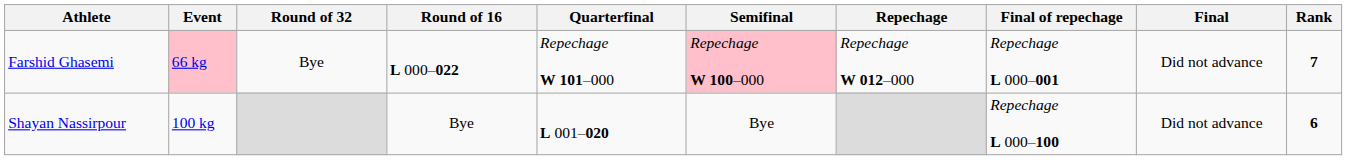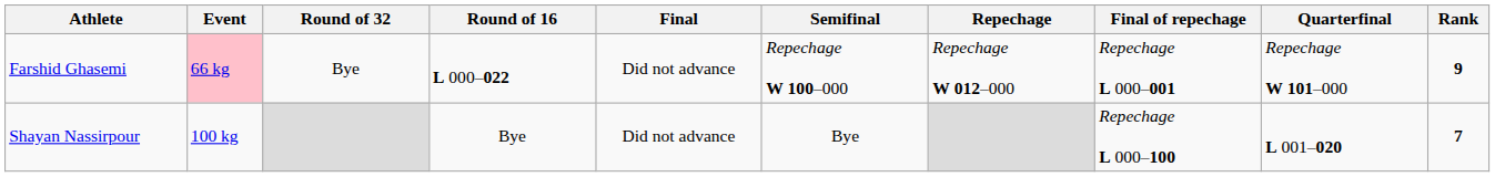columns swapped: Quarterfinal <-> Final
Farshid Ghasemi | Semifinal: pink background -> no background
Farshid Ghasemi | Rank: 7 -> 9
Shayan Nassirpour | Rank: 6 -> 7
